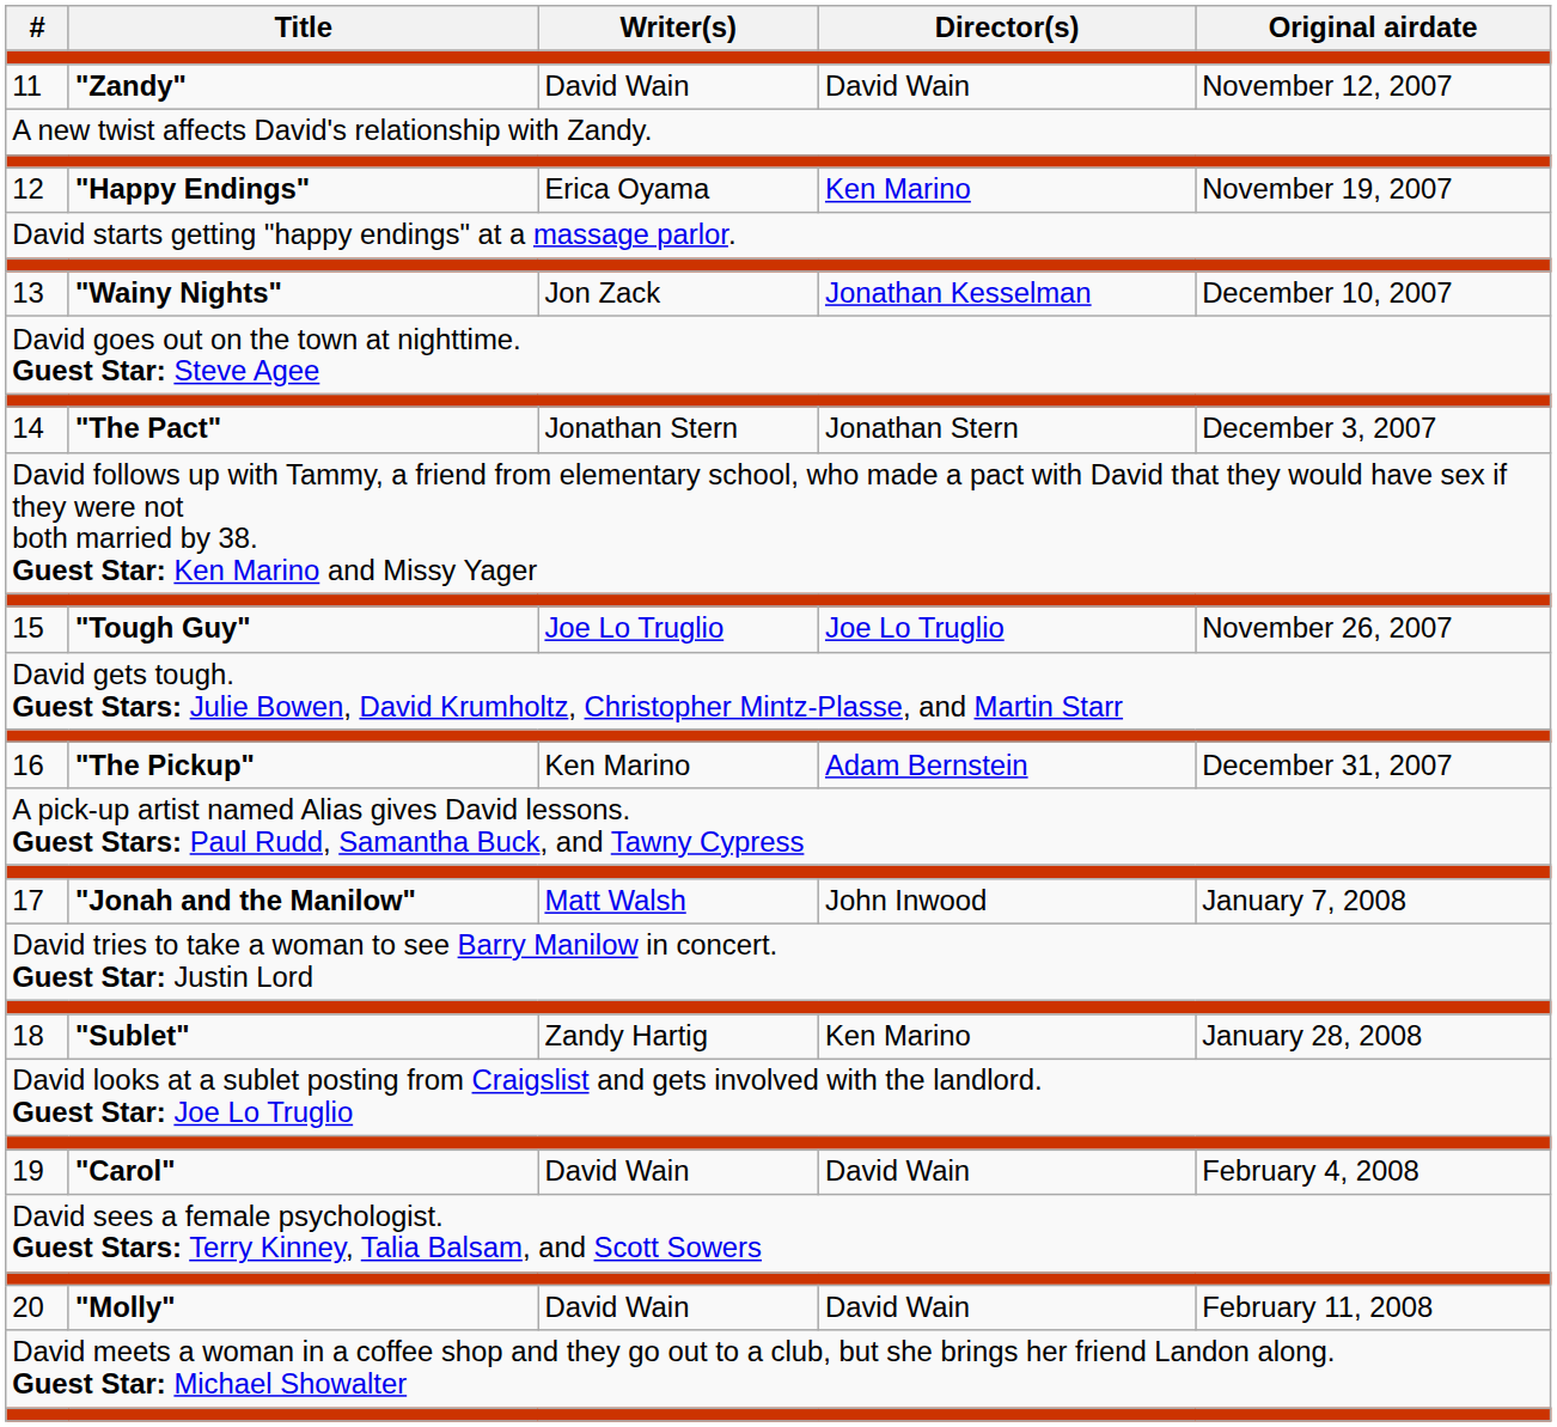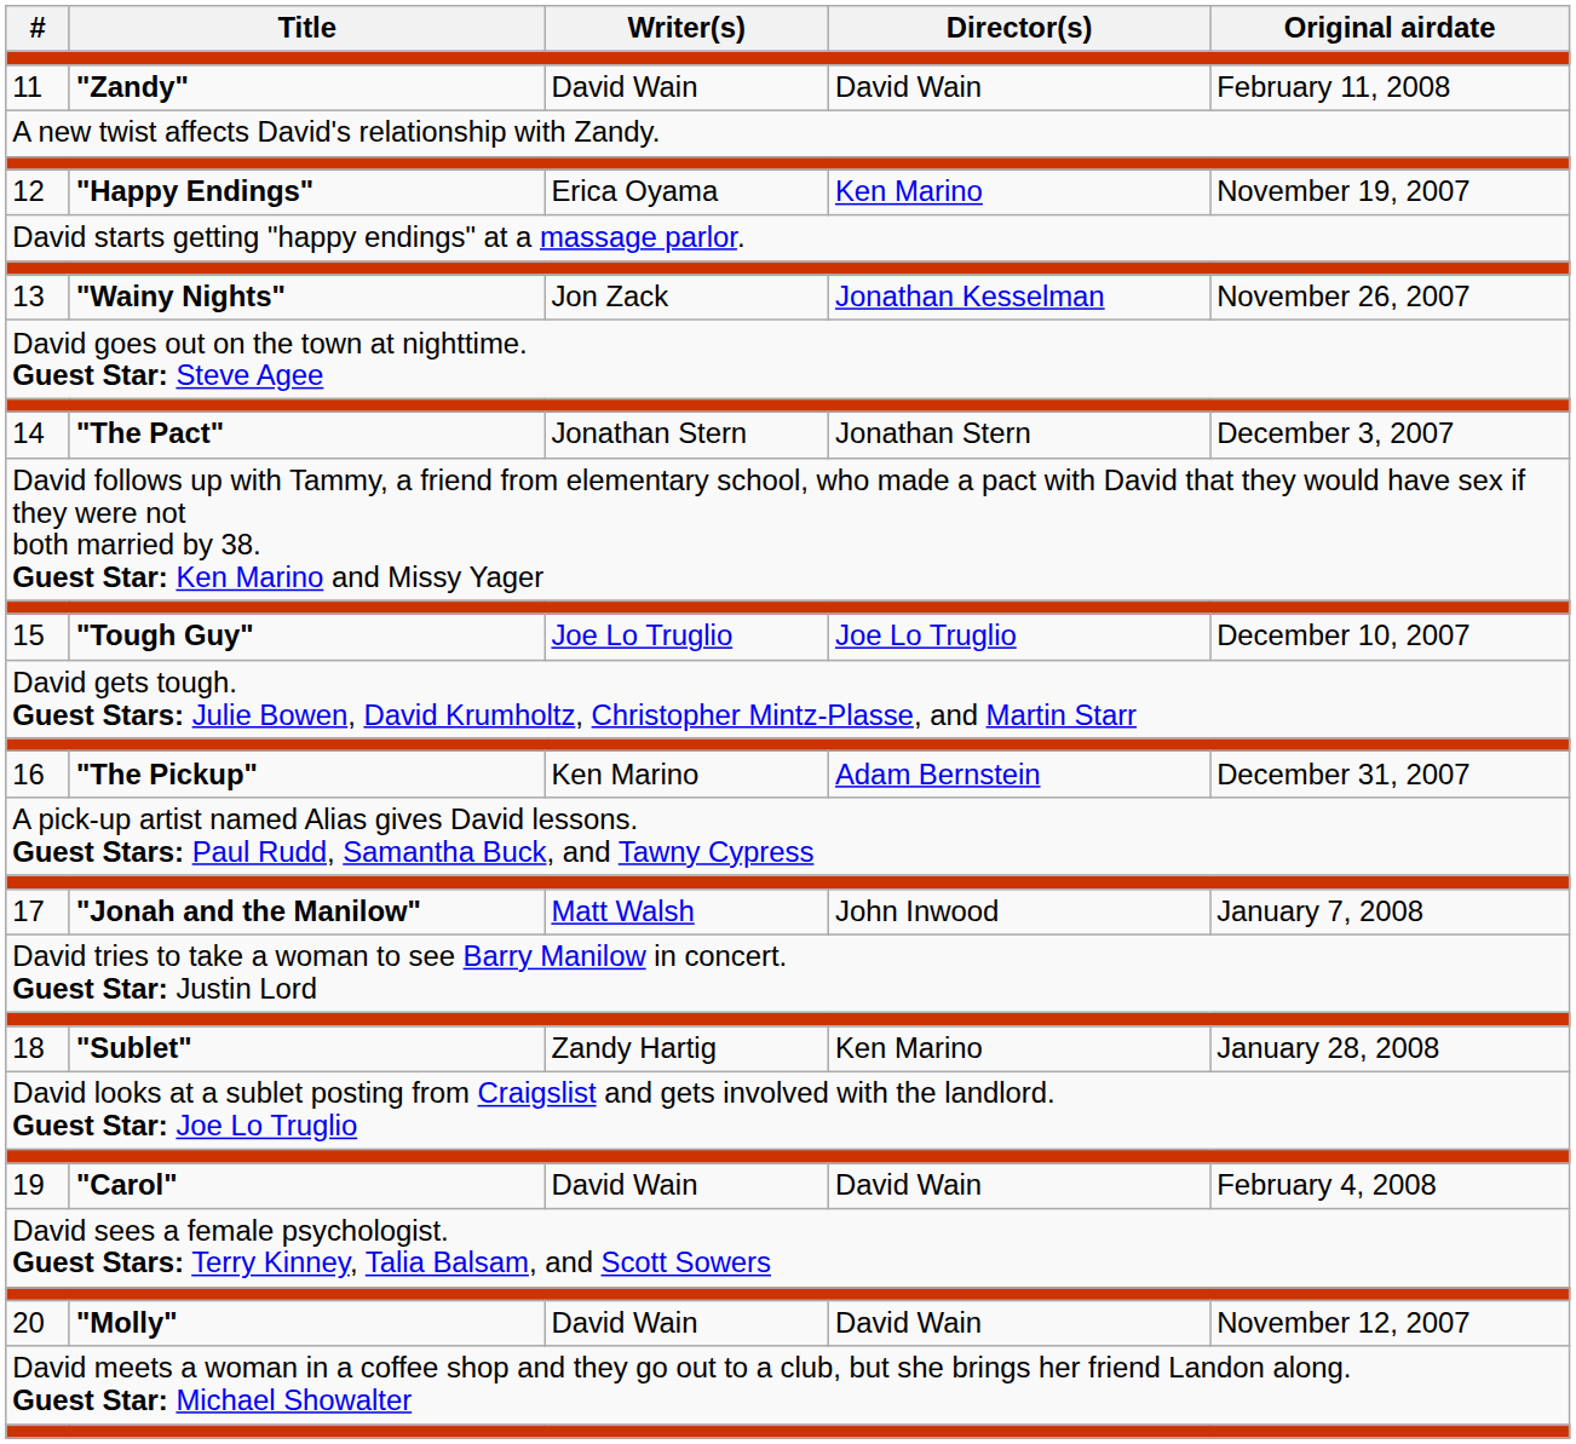11 | Original airdate: November 12, 2007 -> February 11, 2008
13 | Original airdate: December 10, 2007 -> November 26, 2007
15 | Original airdate: November 26, 2007 -> December 10, 2007
20 | Original airdate: February 11, 2008 -> November 12, 2007
